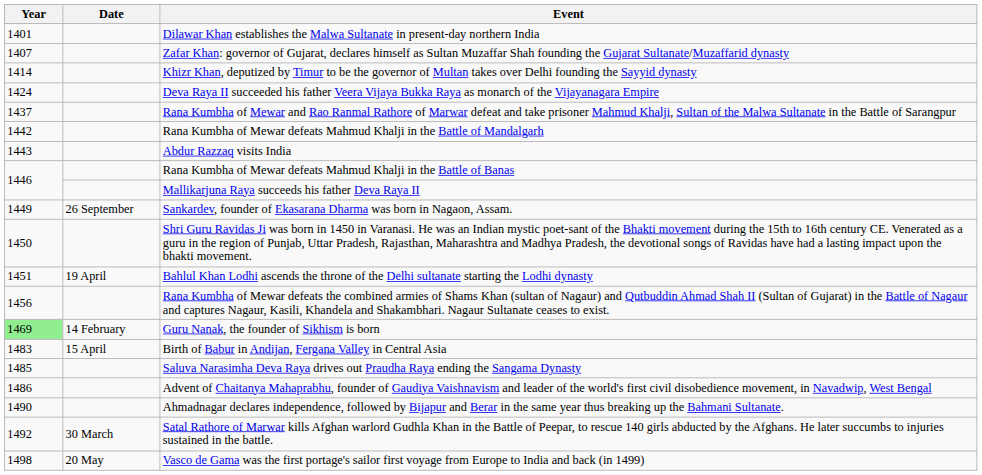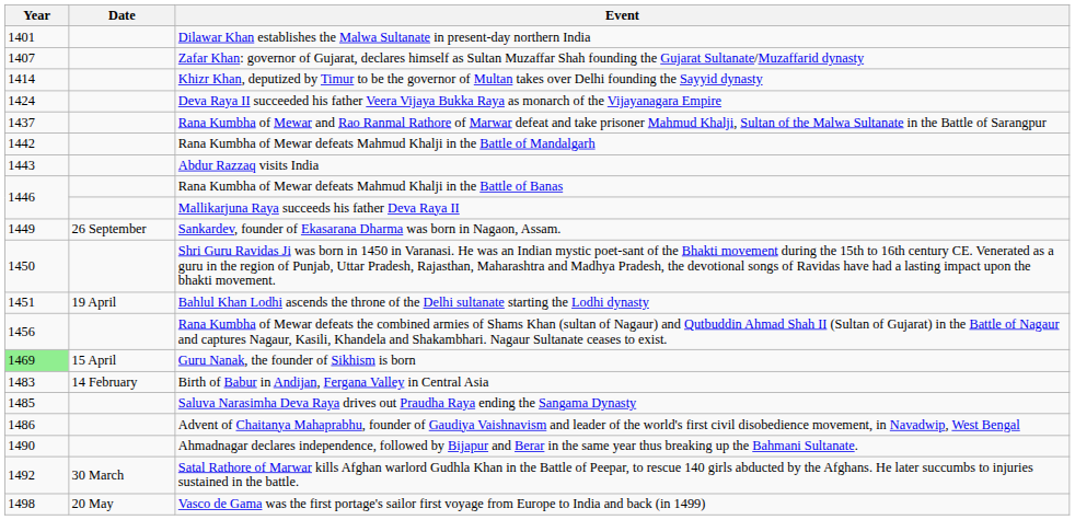Guru Nanak, the founder of Sikhism is born | Date: 14 February -> 15 April
Birth of Babur in Andijan, Fergana Valley in Central Asia | Date: 15 April -> 14 February
